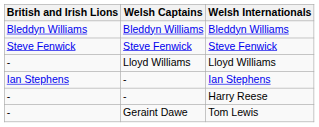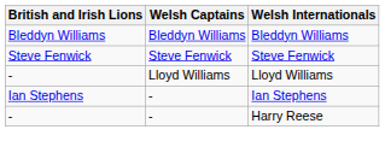- row: - | Geraint Dawe | Tom Lewis
